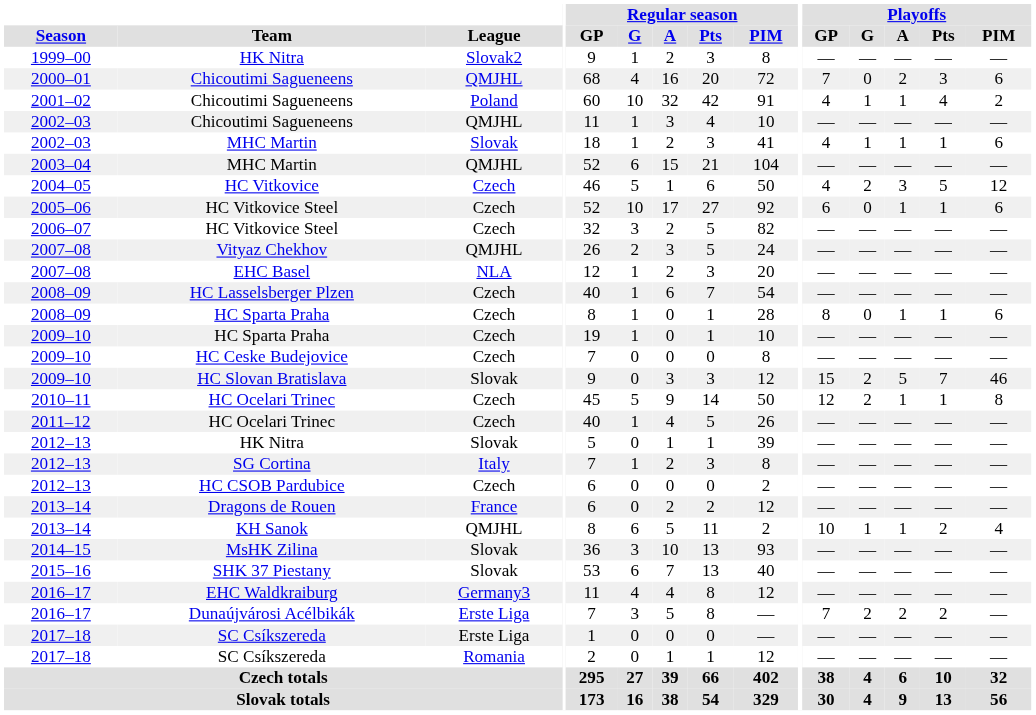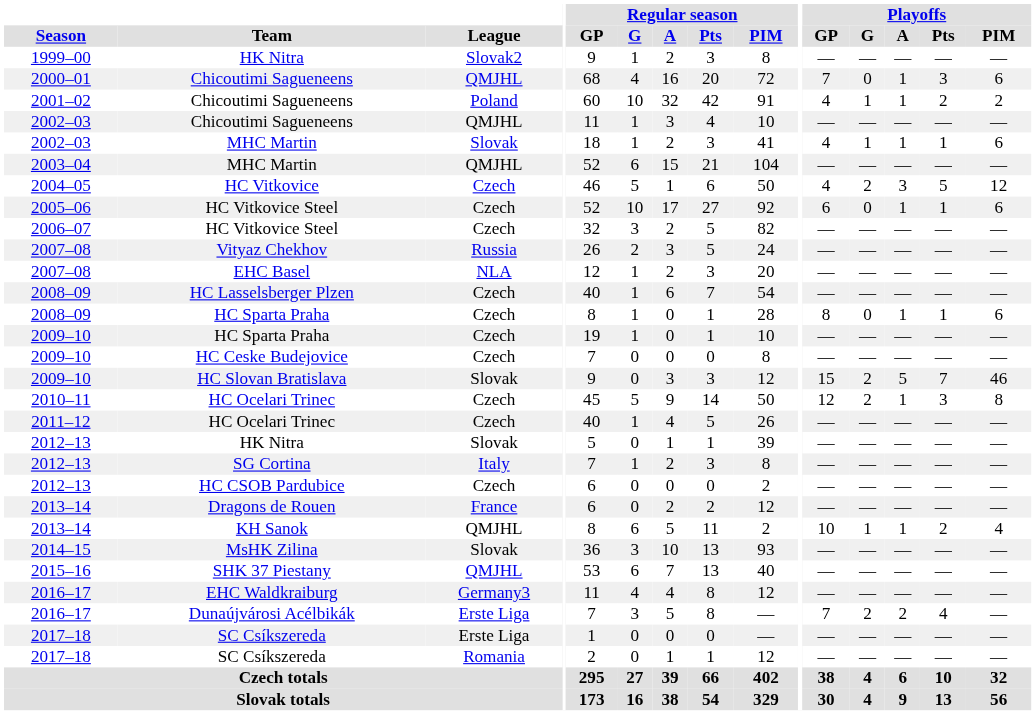2000–01 / Chicoutimi Sagueneens | Playoffs / A: 2 -> 1
2001–02 / Chicoutimi Sagueneens | Playoffs / Pts: 4 -> 2
Vityaz Chekhov | League: QMJHL -> Russia
2010–11 / HC Ocelari Trinec | Playoffs / Pts: 1 -> 3
SHK 37 Piestany | League: Slovak -> QMJHL
Dunaújvárosi Acélbikák | Playoffs / Pts: 2 -> 4
